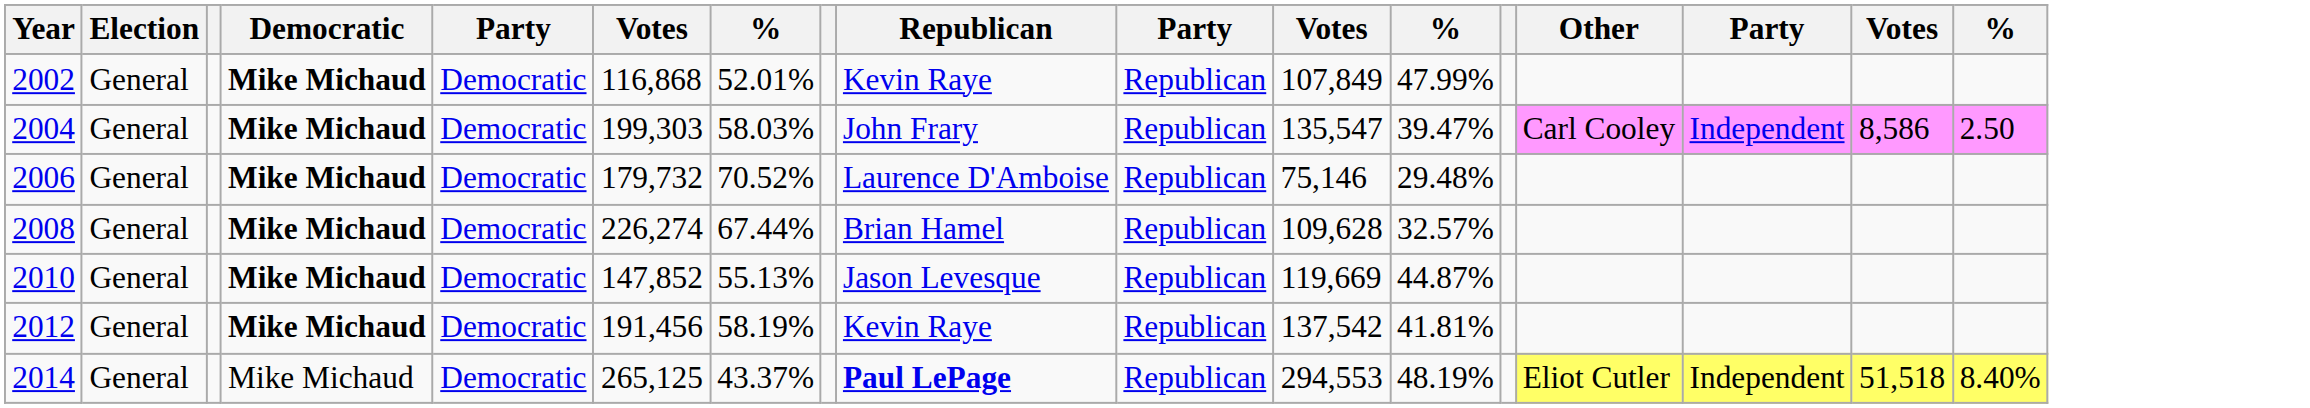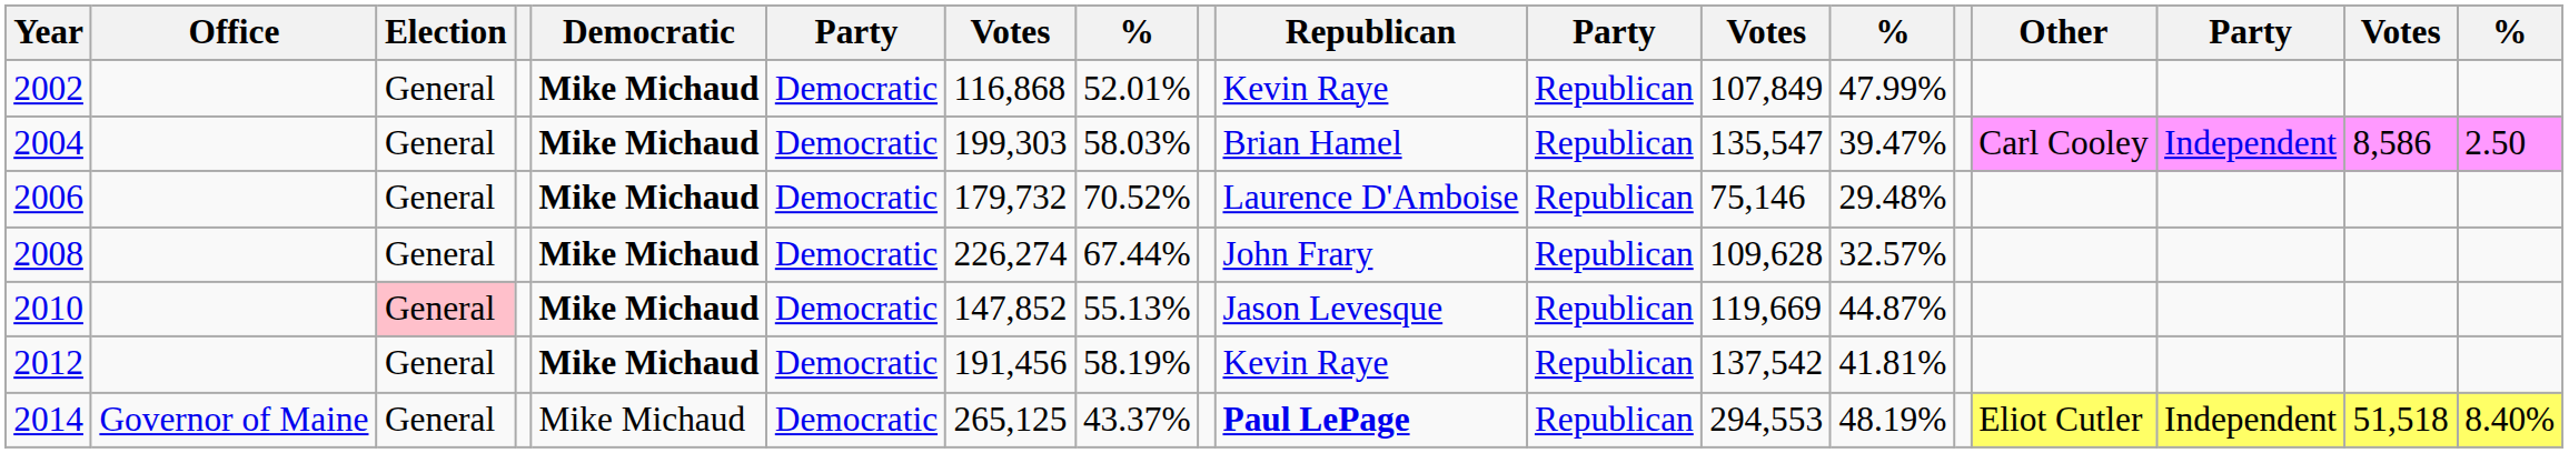+ column: Office | Governor of Maine
2004 | Republican: John Frary -> Brian Hamel
2008 | Republican: Brian Hamel -> John Frary
2010 | Election: no background -> pink background
